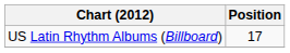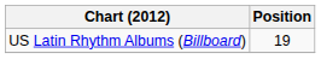US Latin Rhythm Albums (Billboard) | Position: 17 -> 19
